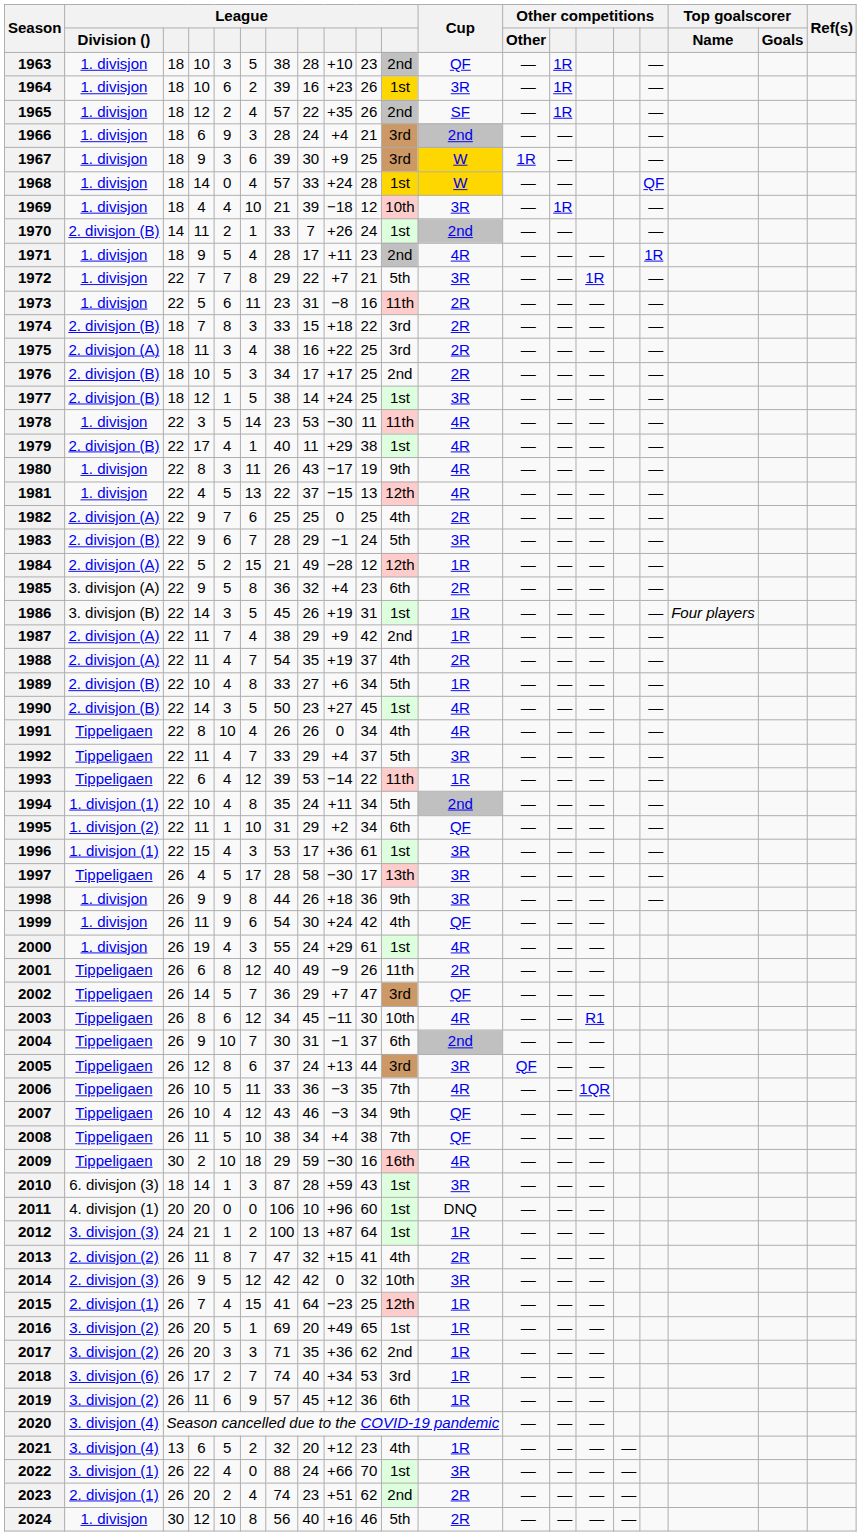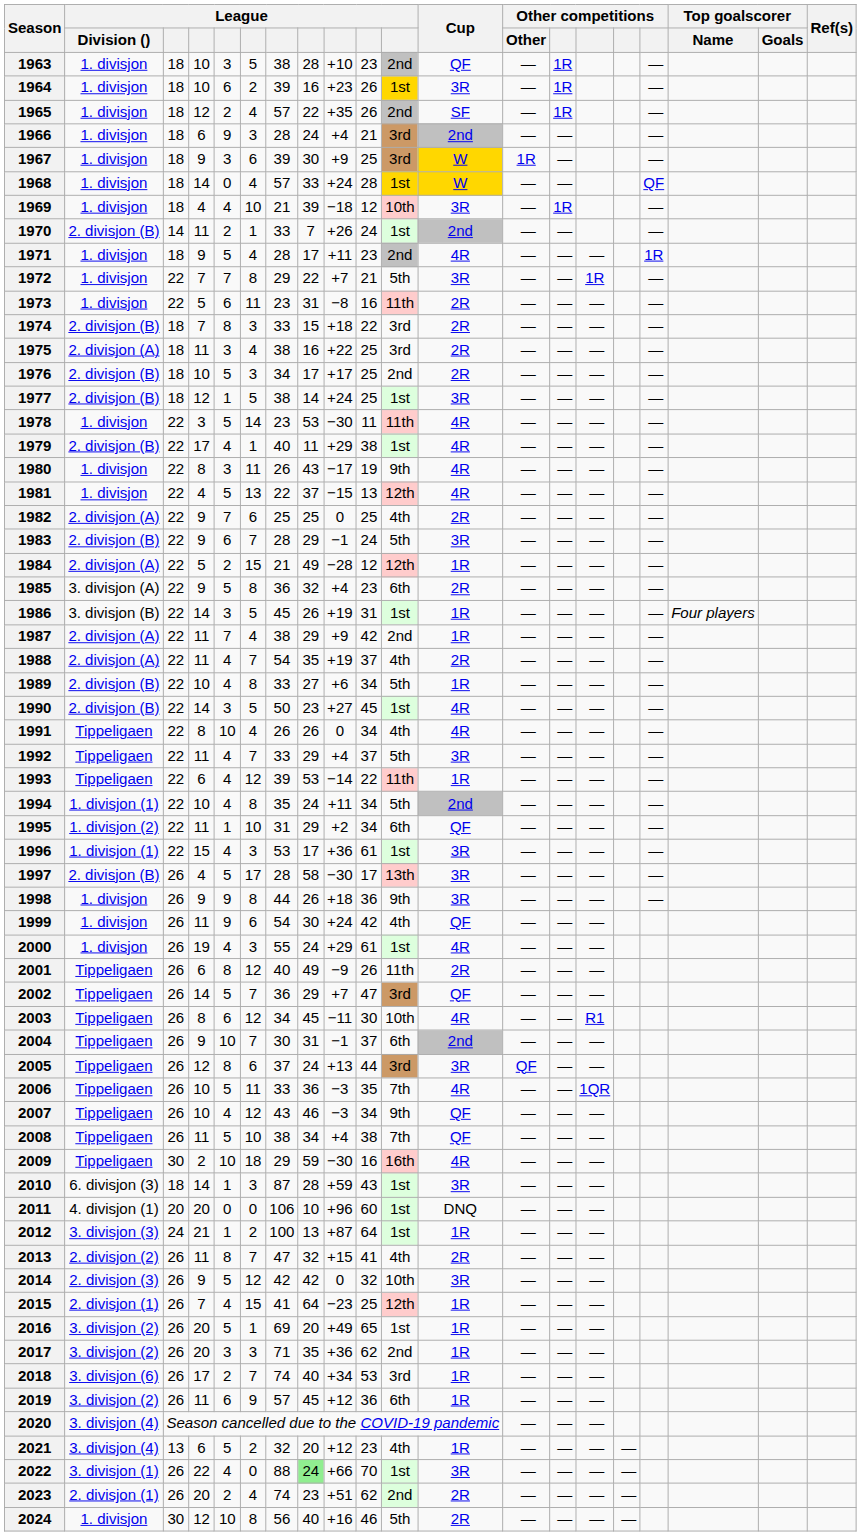1997 | League / Division (): Tippeligaen -> 2. divisjon (B)
2022 | column 8: no background -> lightgreen background
